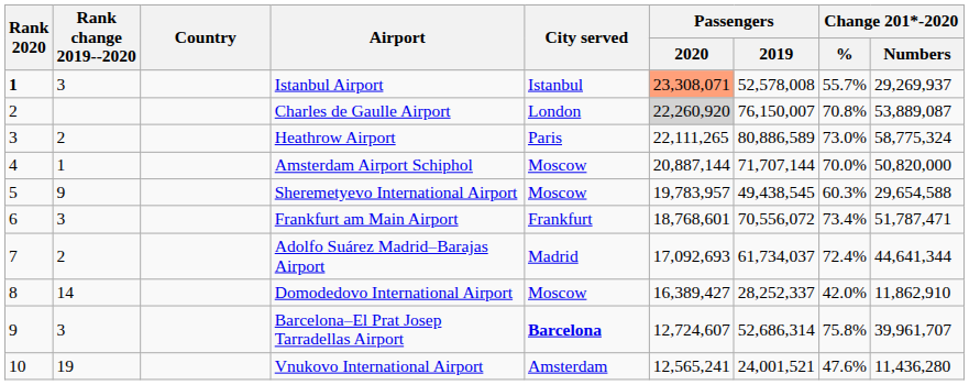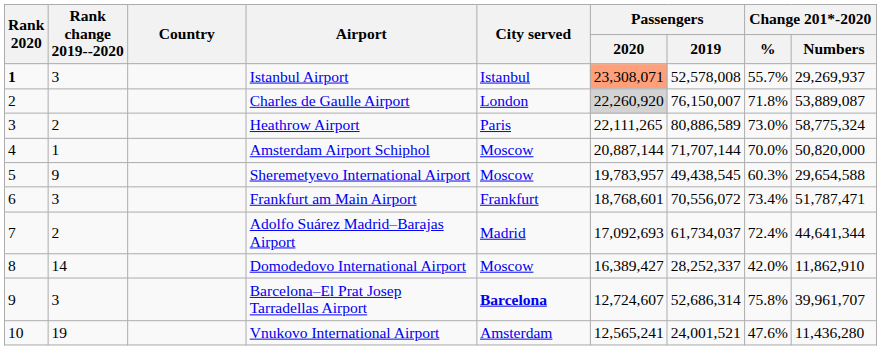Charles de Gaulle Airport | Change 201*-2020 / %: 70.8% -> 71.8%
